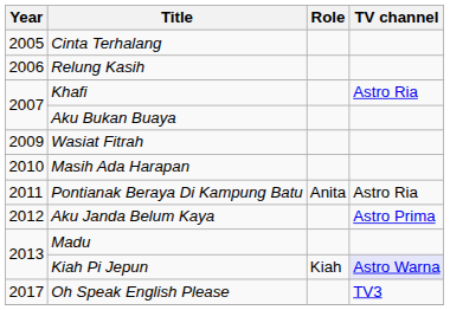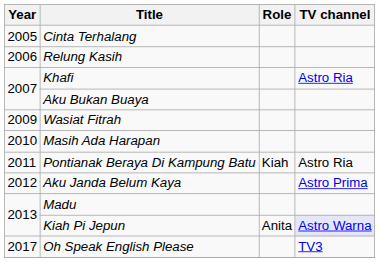Pontianak Beraya Di Kampung Batu | Role: Anita -> Kiah
Kiah Pi Jepun | Role: Kiah -> Anita
